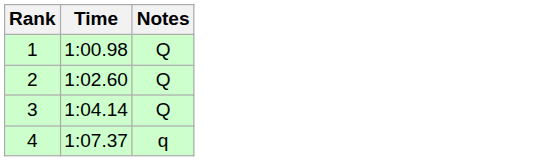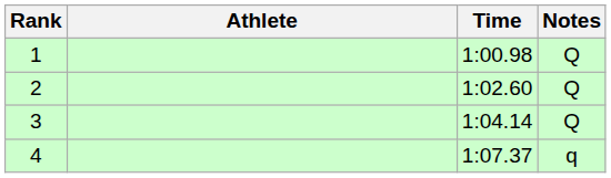+ column: Athlete
